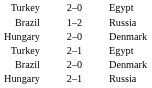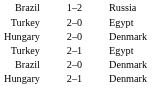rows swapped: Brazil / 1–2 <-> Turkey / 2–0
Hungary / 2–1 | column 3: Russia -> Denmark
